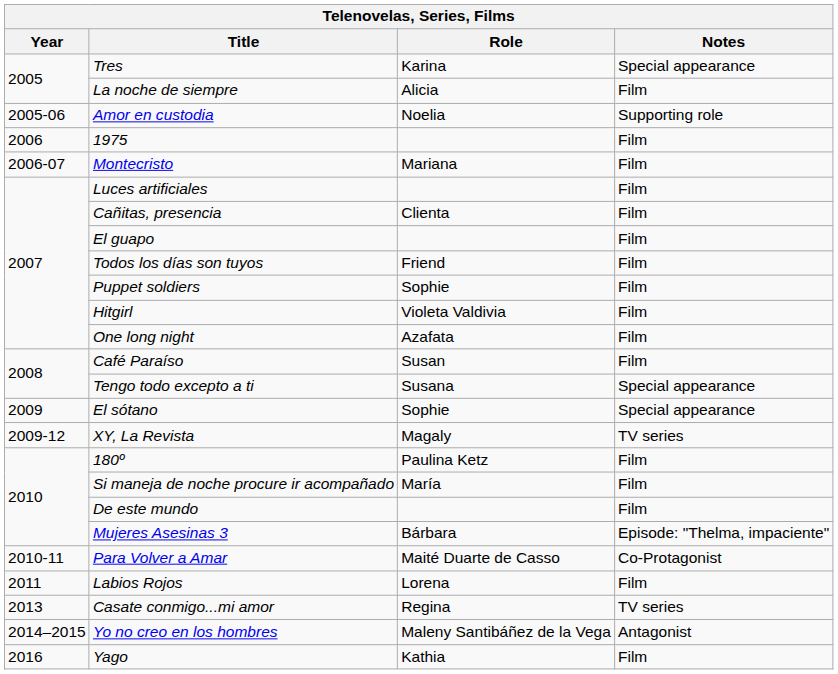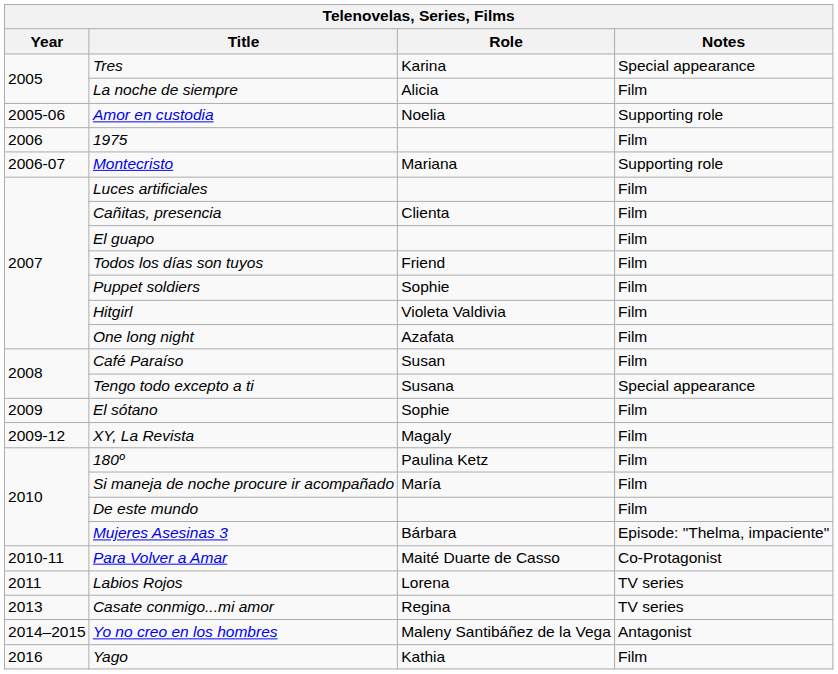Montecristo | Notes: Film -> Supporting role
El sótano | Notes: Special appearance -> Film
XY, La Revista | Notes: TV series -> Film
Labios Rojos | Notes: Film -> TV series
